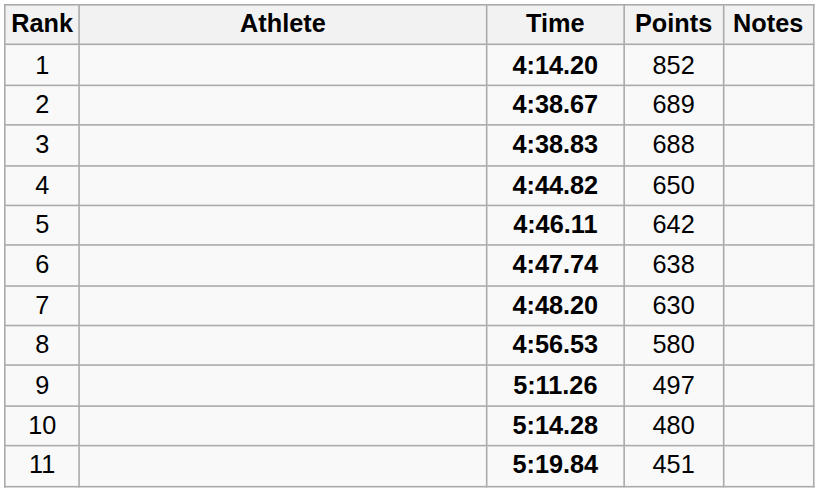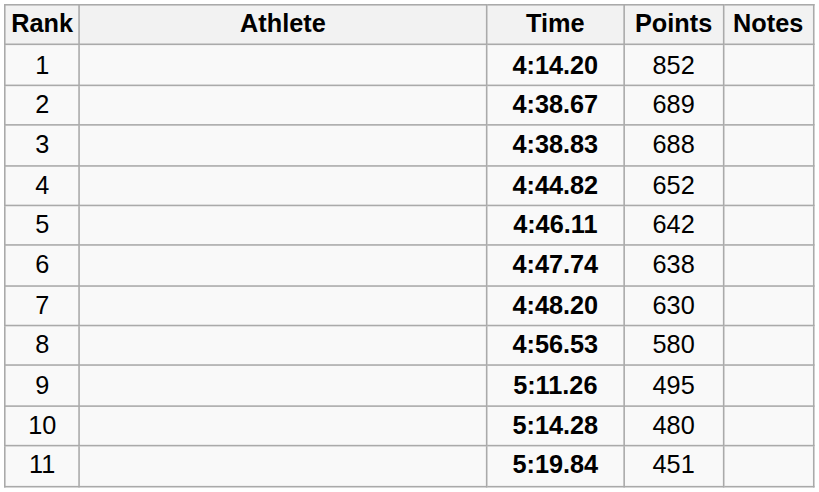4 | Points: 650 -> 652
9 | Points: 497 -> 495
